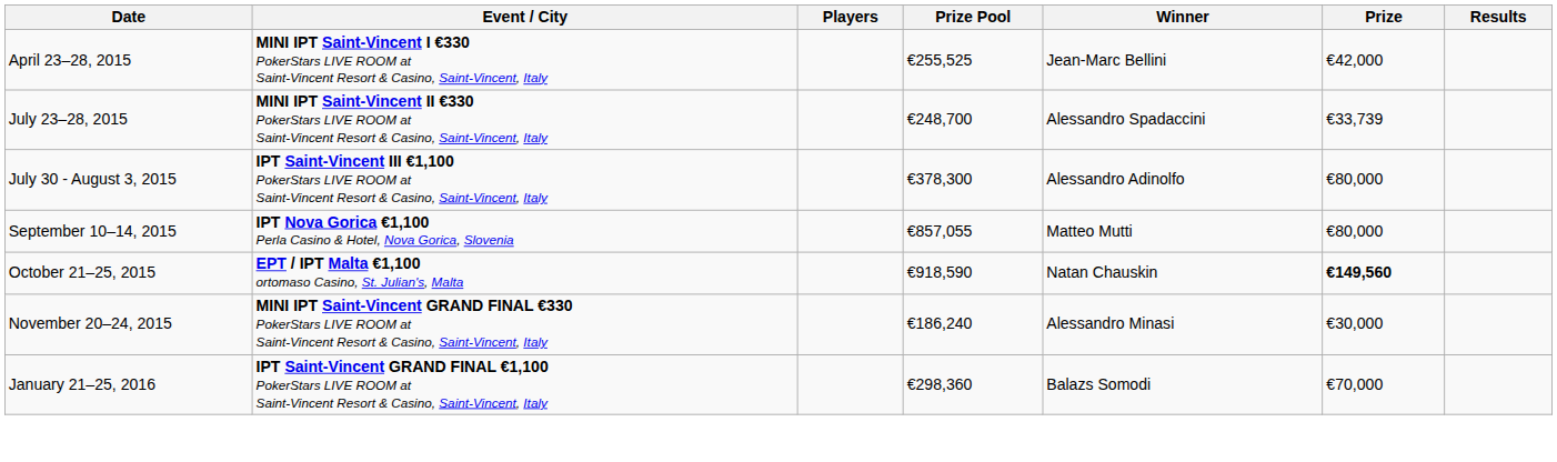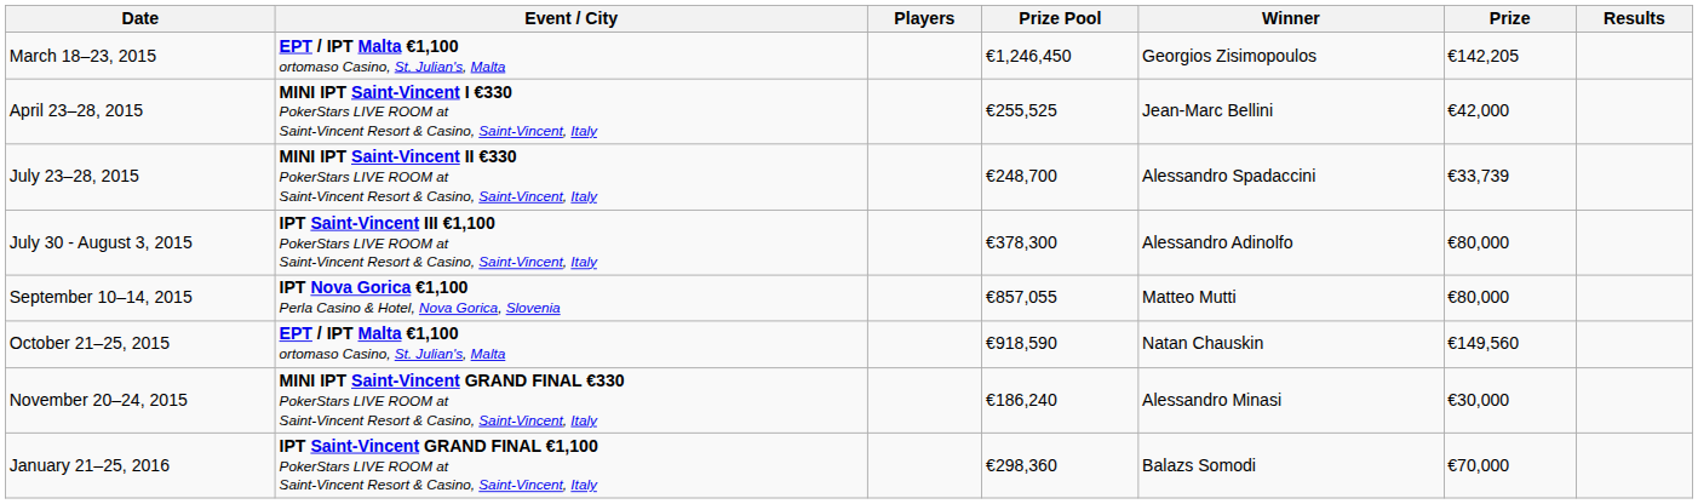+ row: March 18–23, 2015 | EPT / IPT Malta €1,100 ortomaso Casino, St. Julian's, Malta | €1,246,450 | Georgios Zisimopoulos | €142,205
October 21–25, 2015 | Prize: bold -> normal
